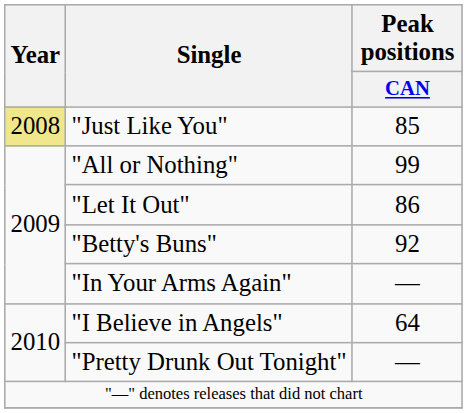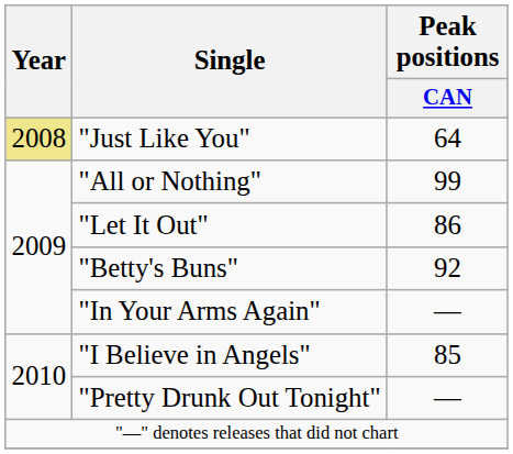"Just Like You" | Peak positions / CAN: 85 -> 64
"I Believe in Angels" | Peak positions / CAN: 64 -> 85
